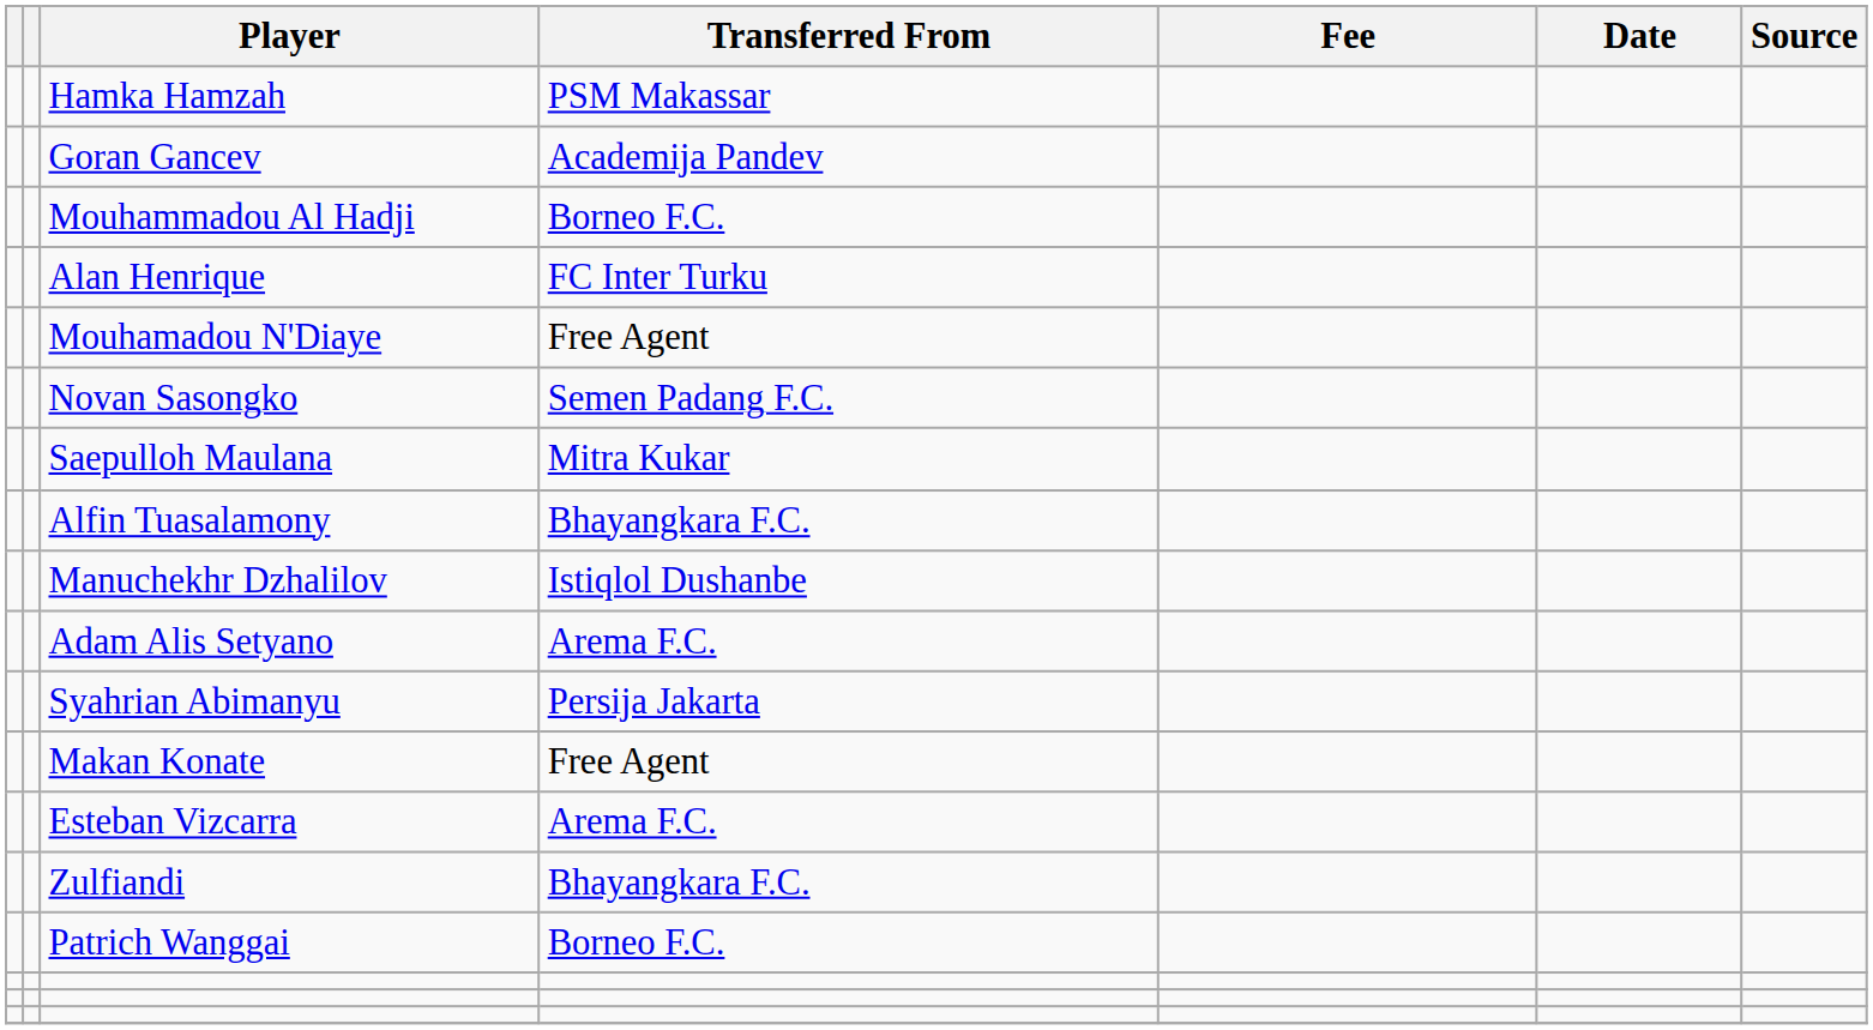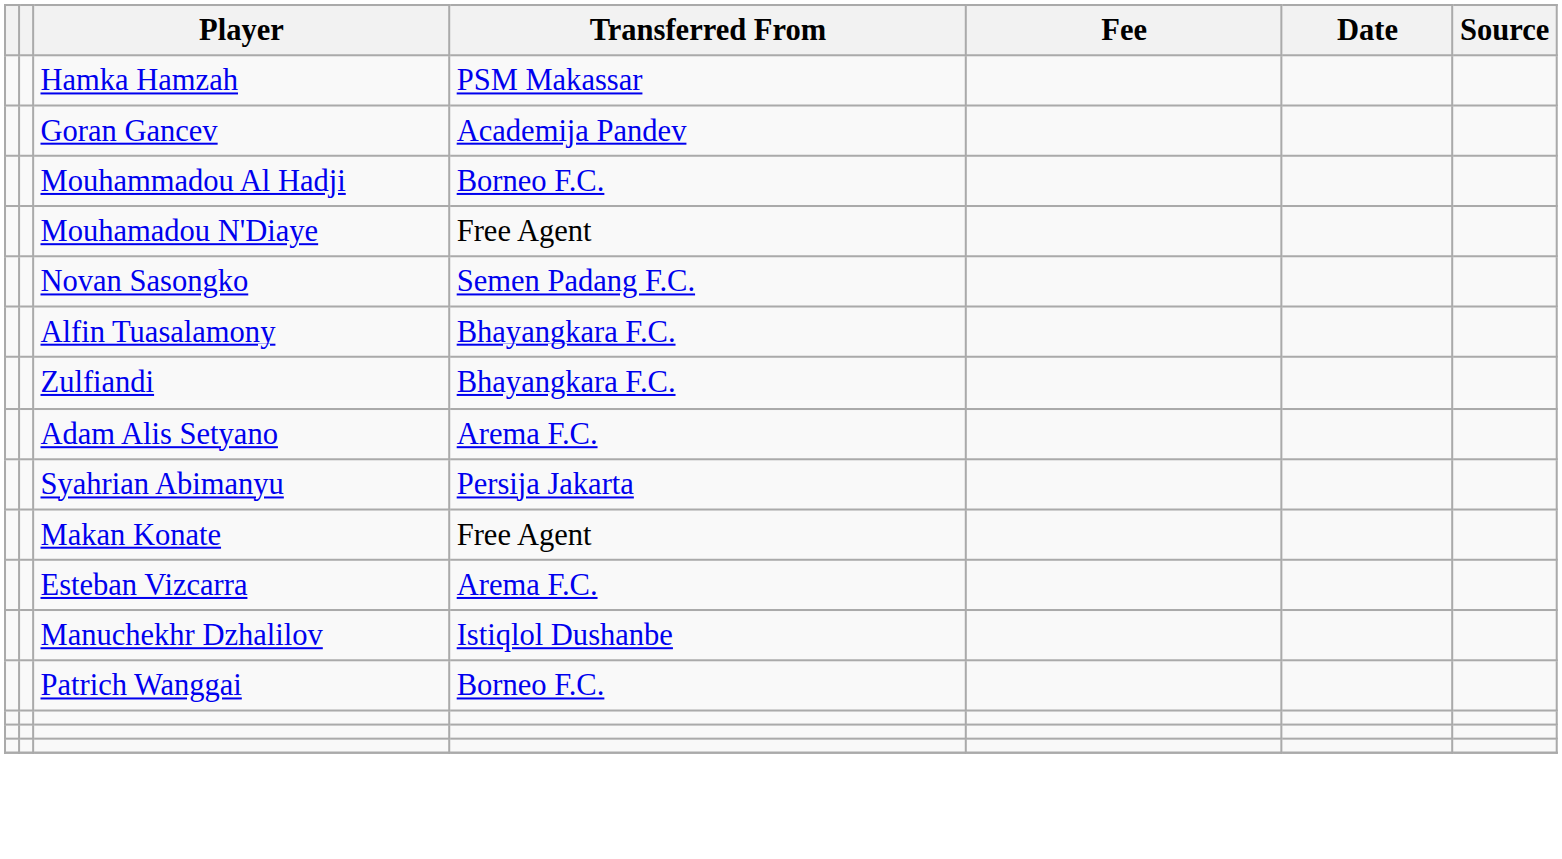- row: Alan Henrique | FC Inter Turku
- row: Saepulloh Maulana | Mitra Kukar
rows swapped: Zulfiandi <-> Manuchekhr Dzhalilov
